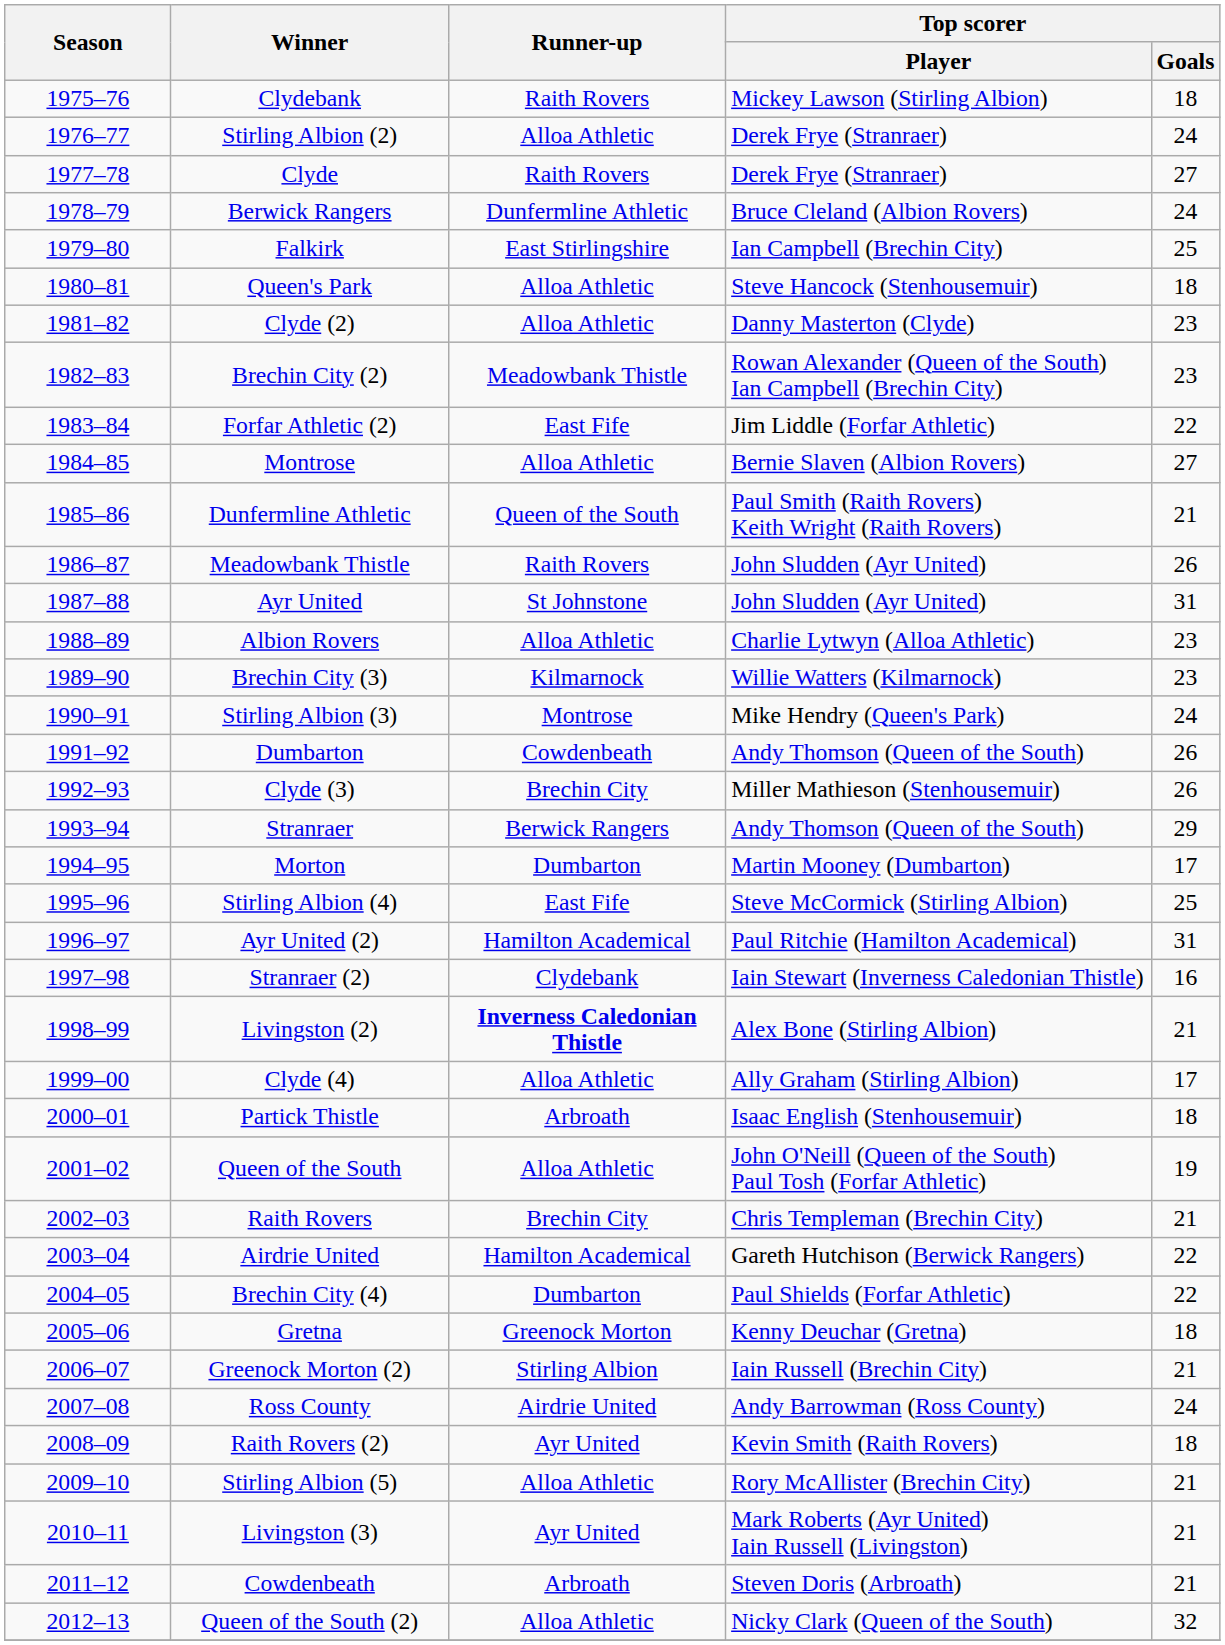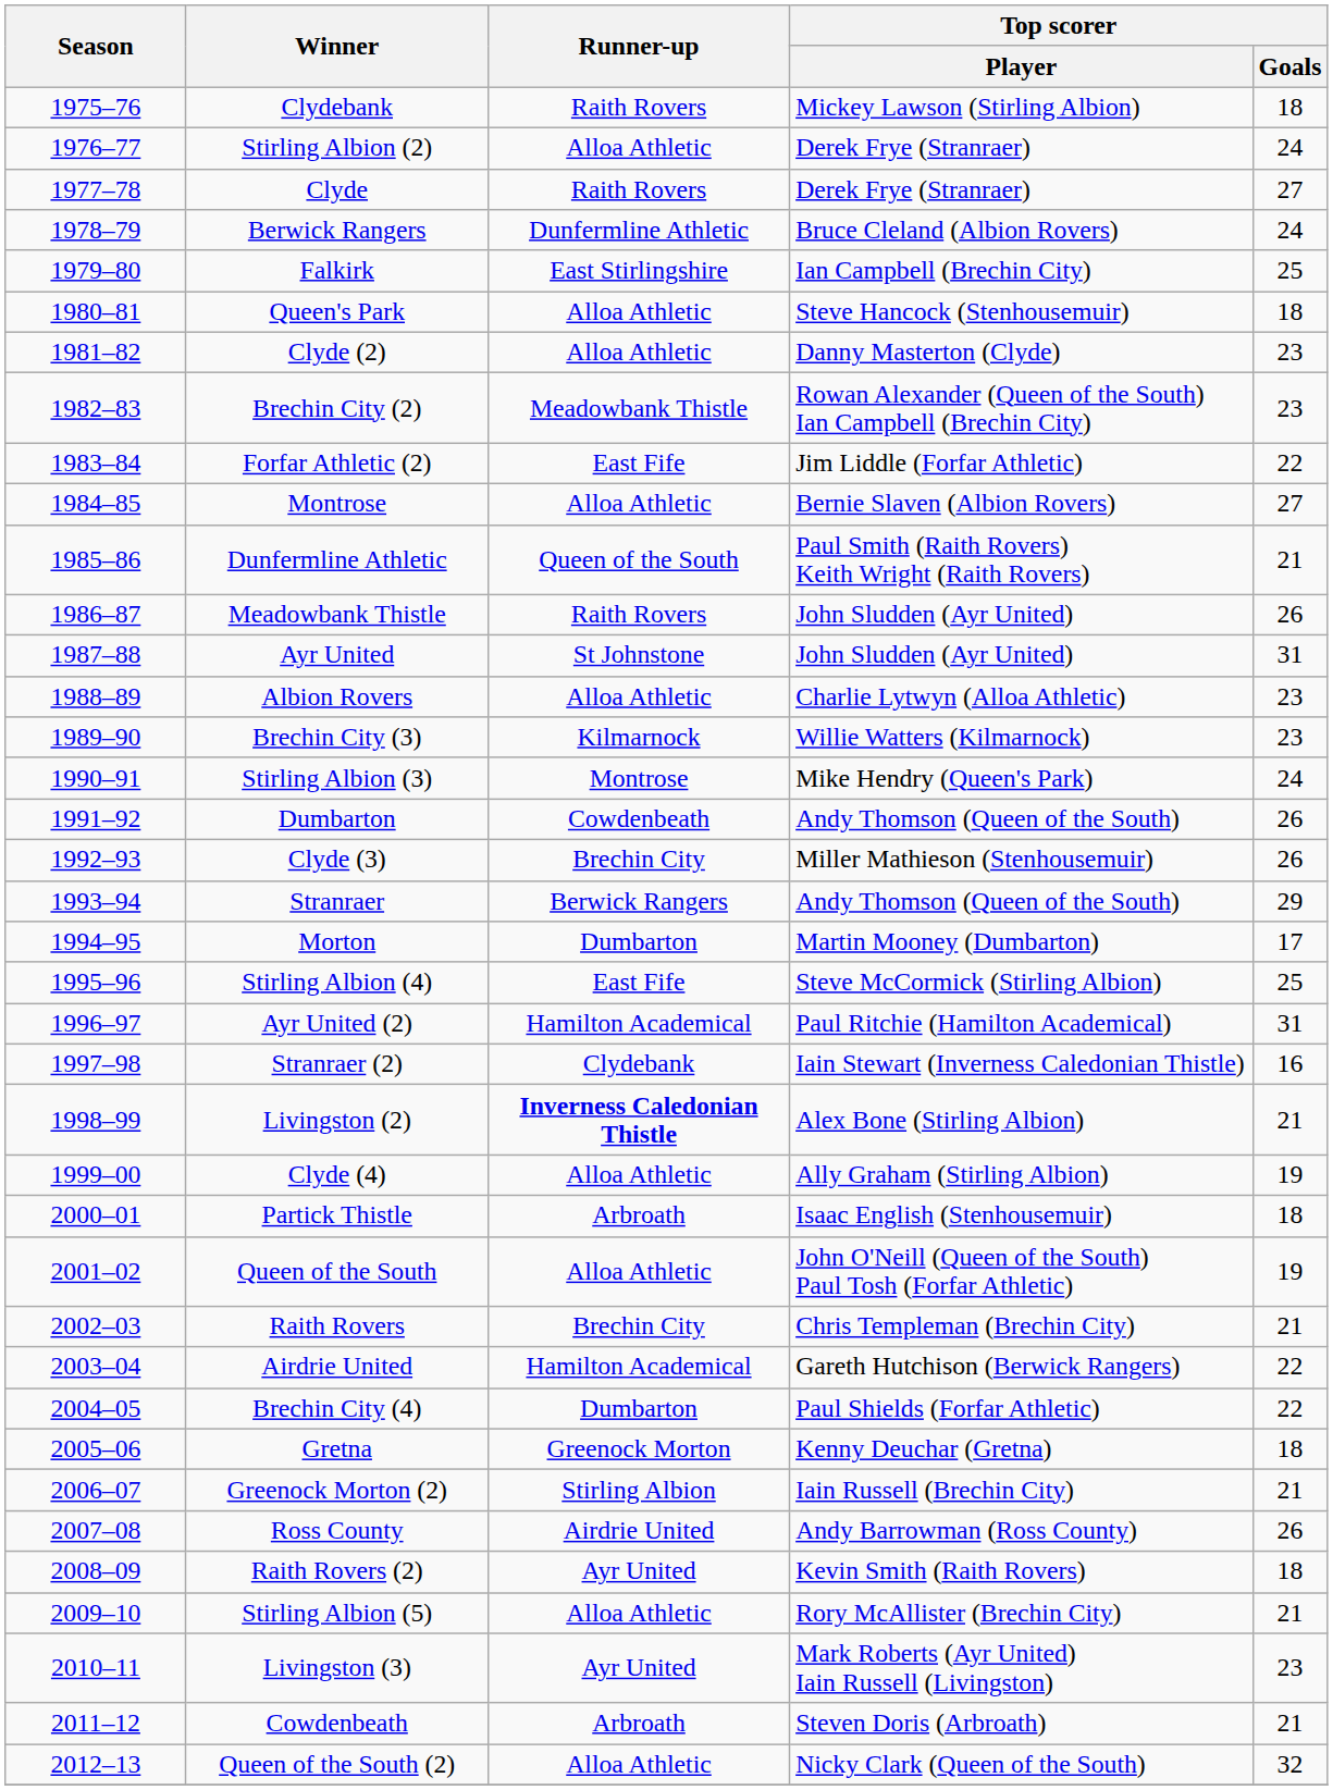Clyde (4) | Top scorer / Goals: 17 -> 19
Ross County | Top scorer / Goals: 24 -> 26
Livingston (3) | Top scorer / Goals: 21 -> 23
